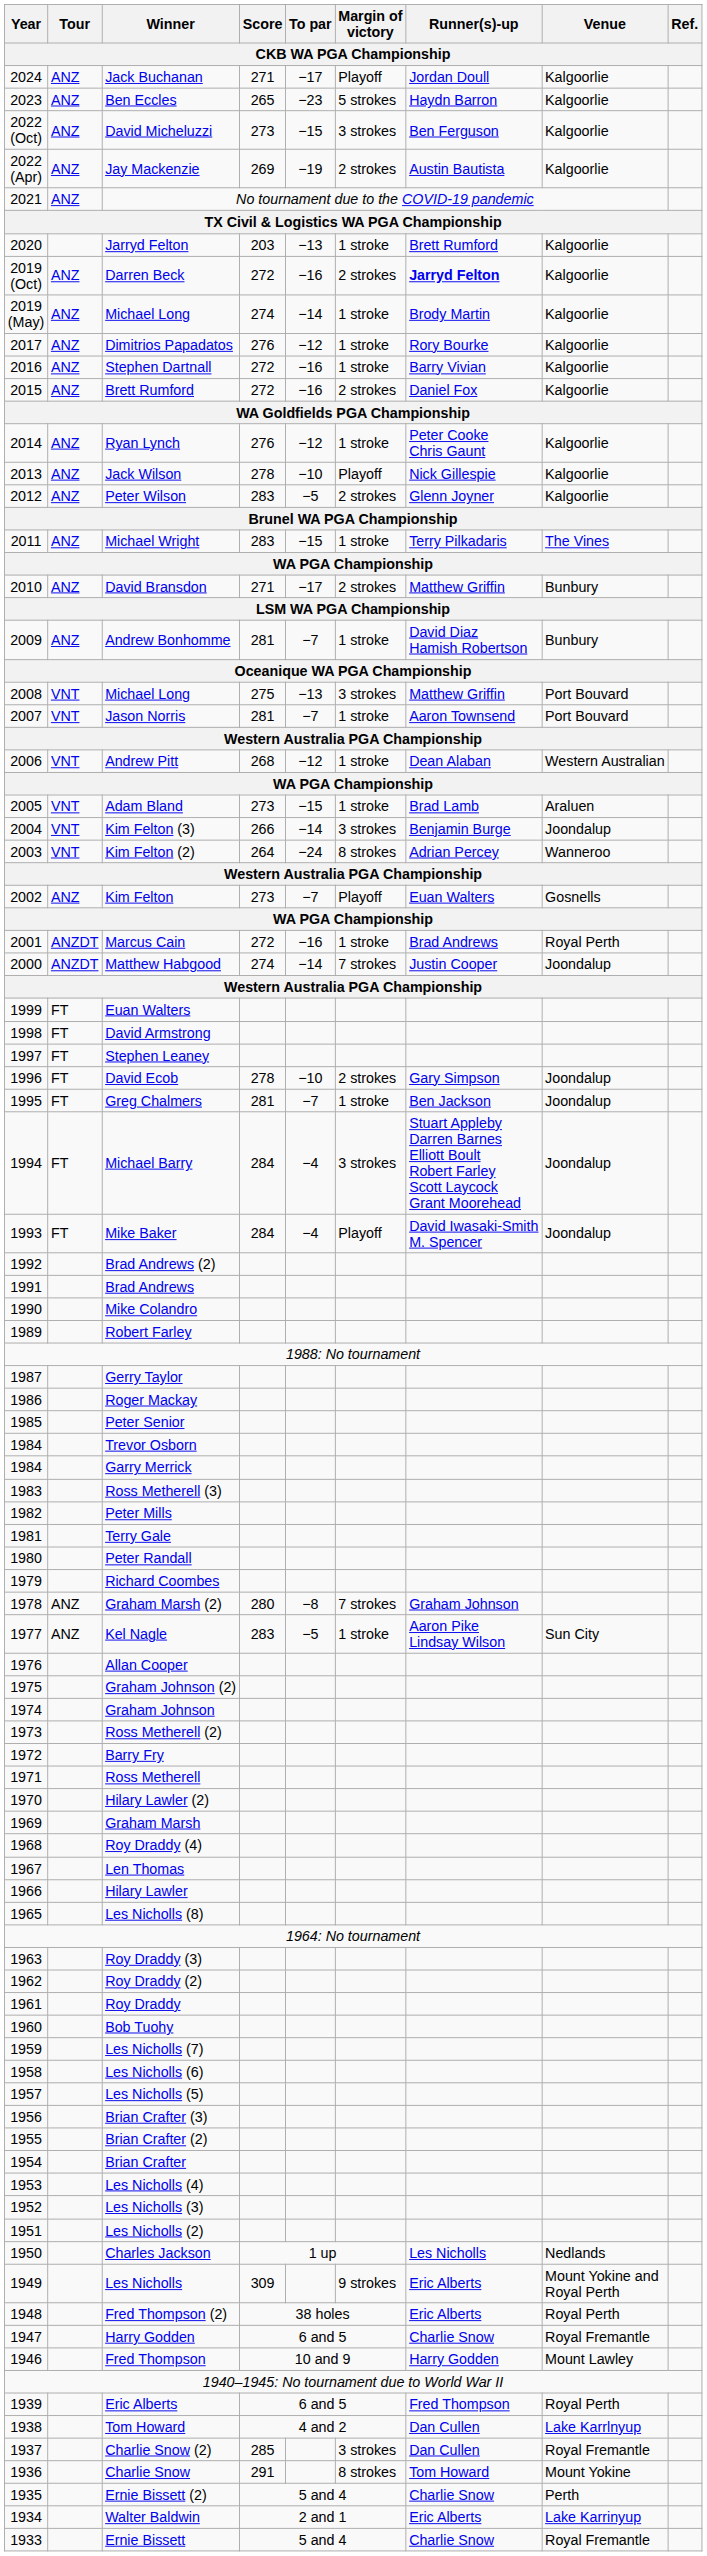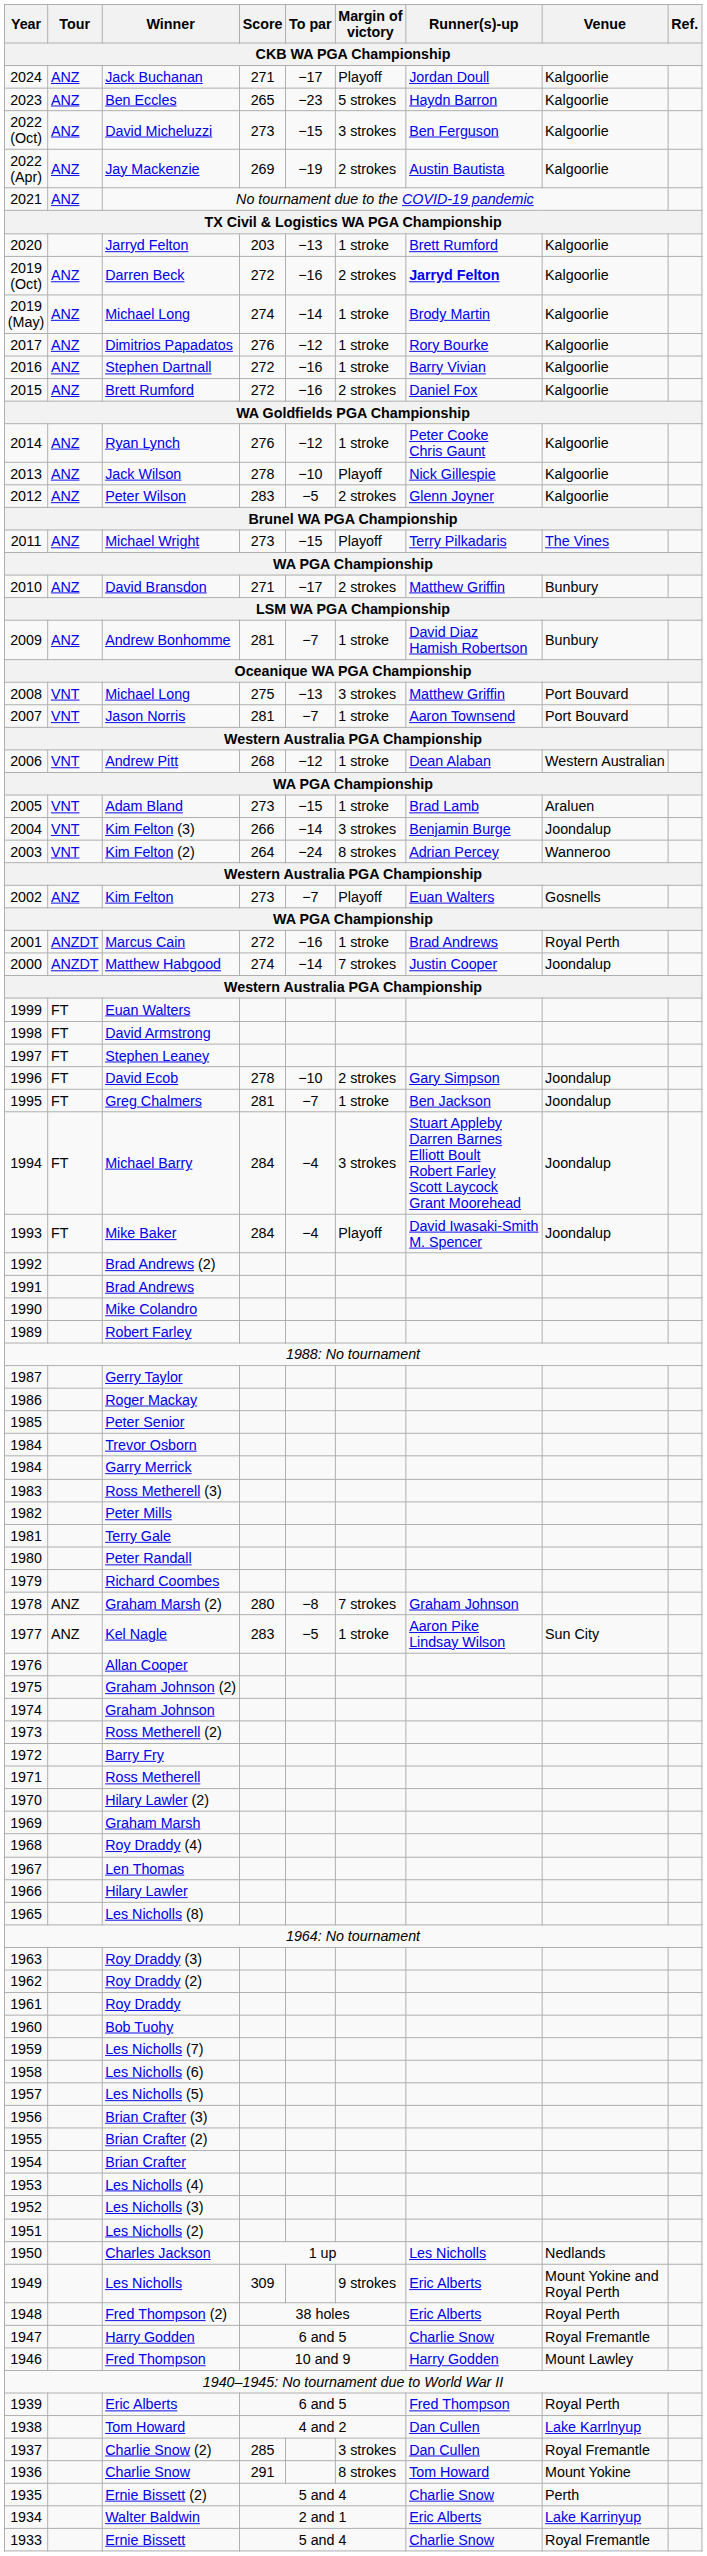Michael Wright | Score: 283 -> 273
Michael Wright | Margin of victory: 1 stroke -> Playoff
